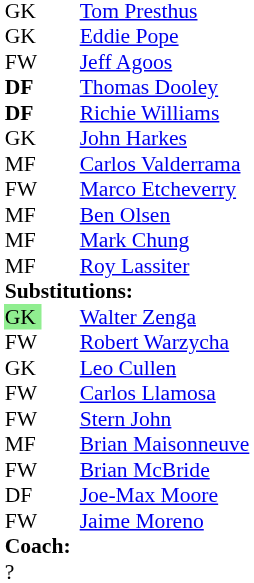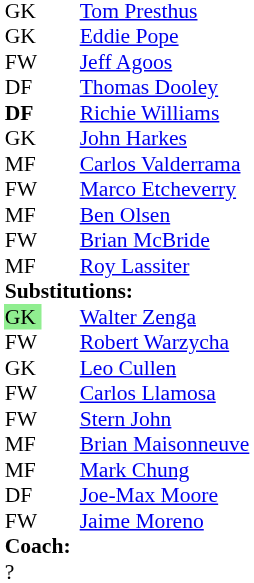Thomas Dooley | column 1: bold -> normal
rows swapped: Brian McBride <-> Mark Chung
